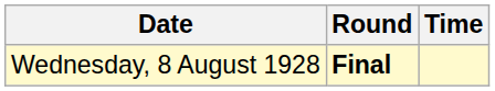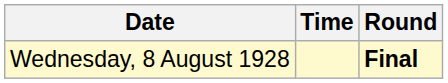columns swapped: Time <-> Round
